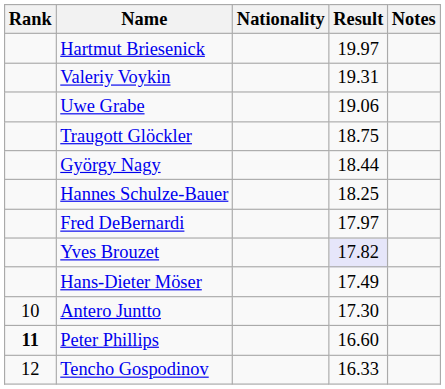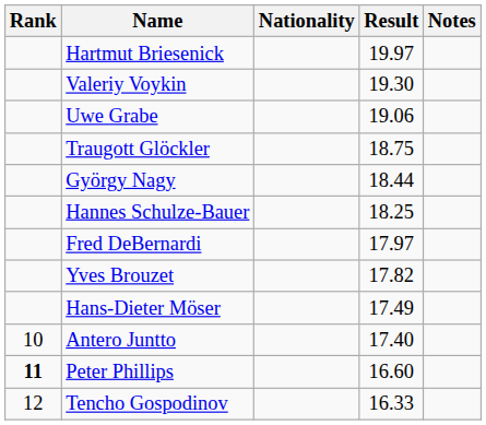Valeriy Voykin | Result: 19.31 -> 19.30
Yves Brouzet | Result: lavender background -> no background
Antero Juntto | Result: 17.30 -> 17.40
